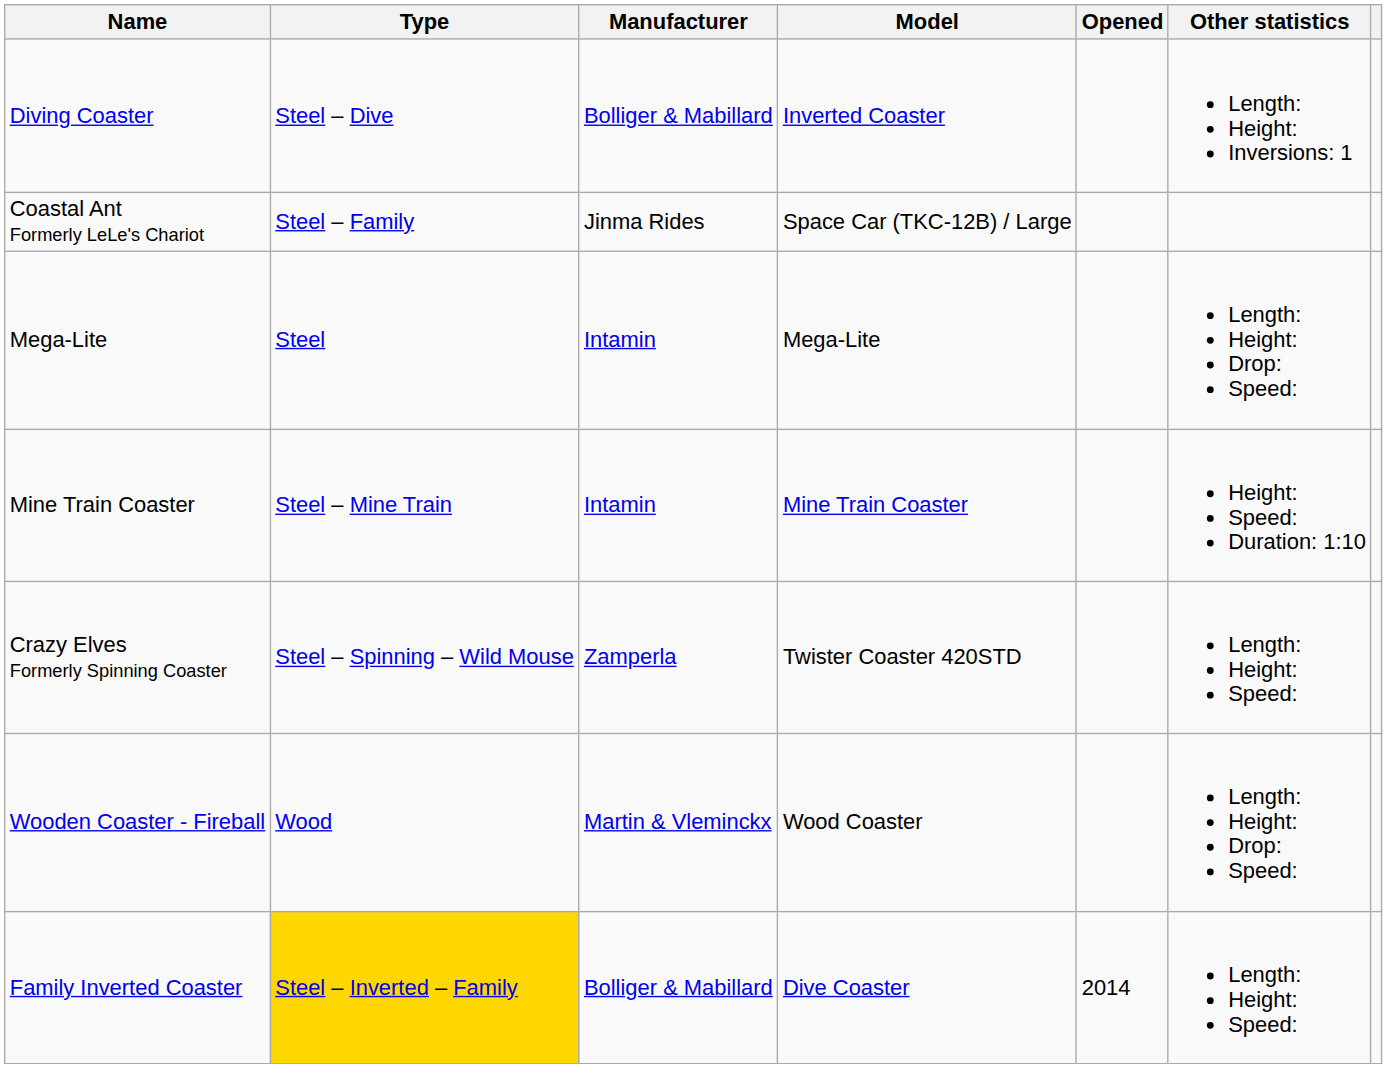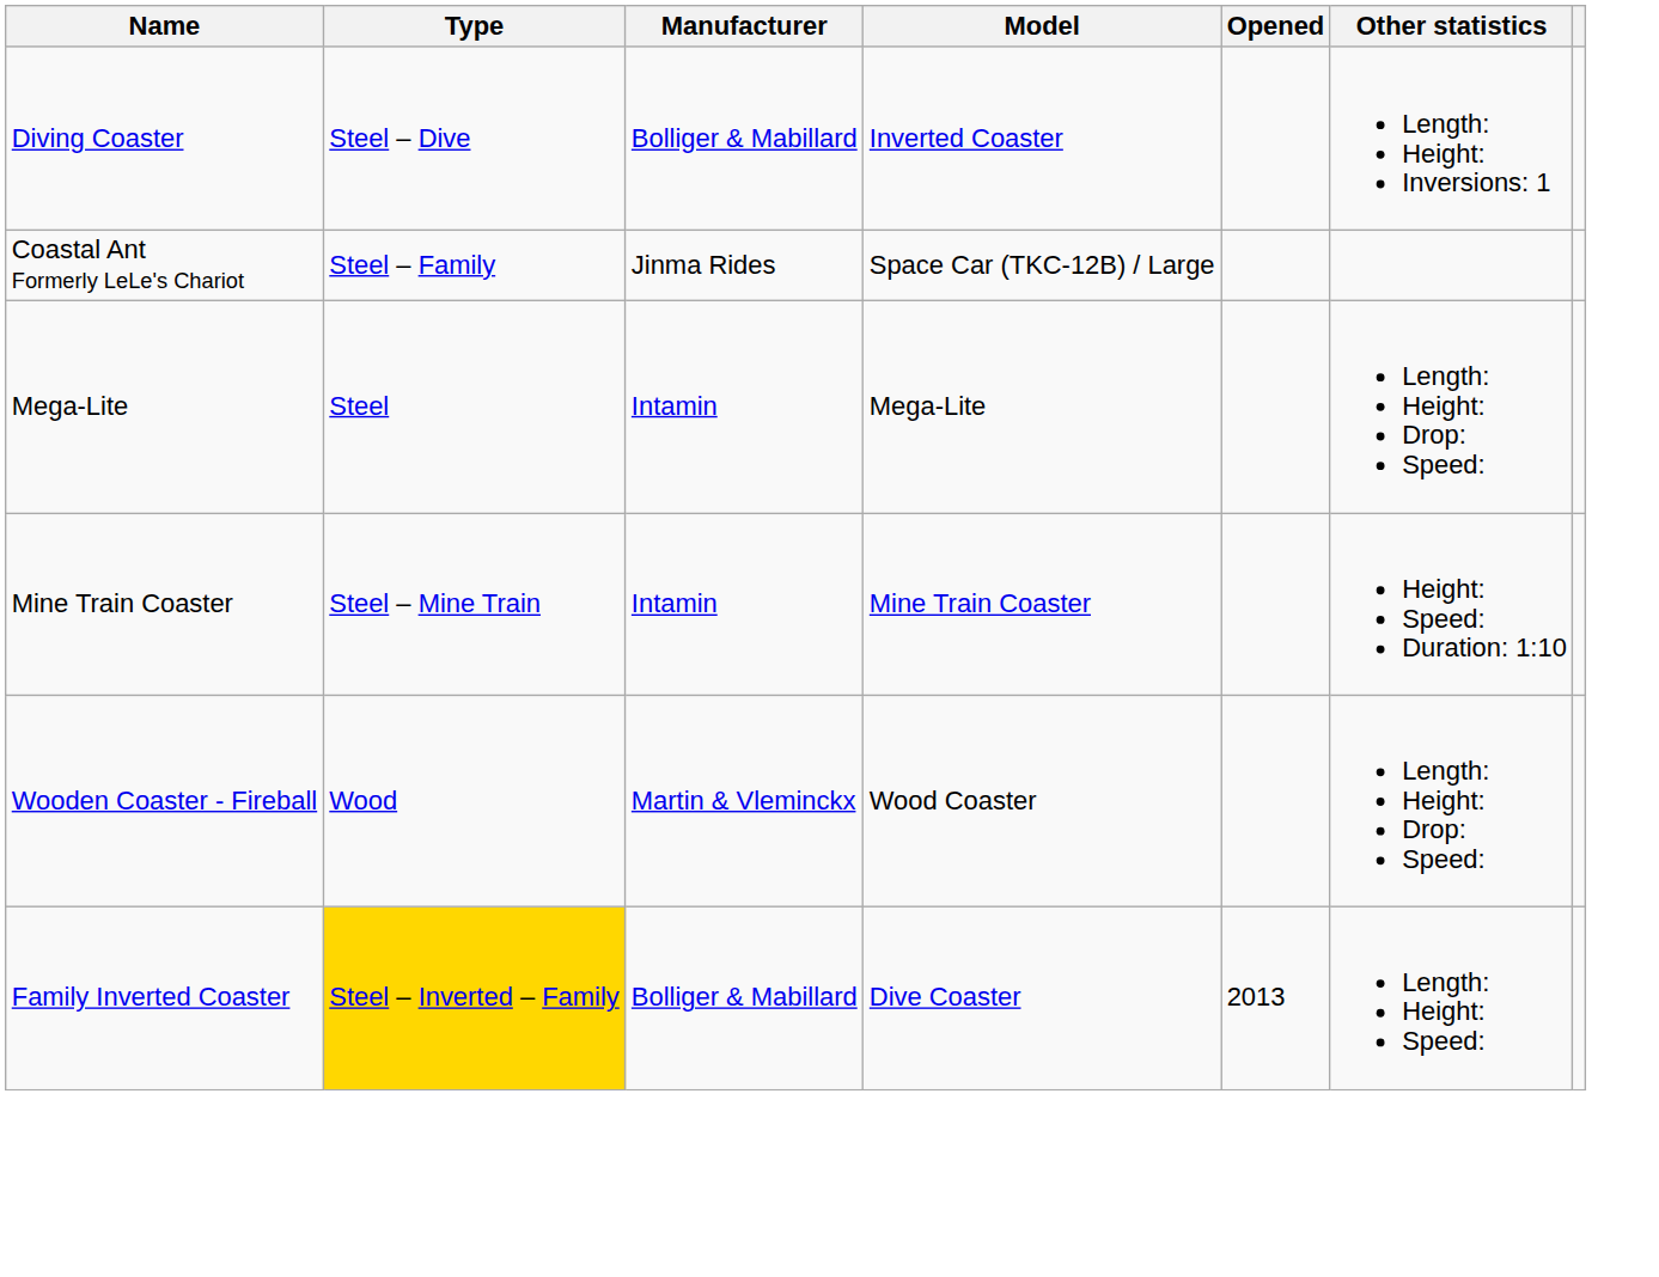- row: Crazy Elves Formerly Spinning Coaster | Steel – Spinning – Wild Mouse | Zamperla | Twister Coaster 420STD | Length: Height: Speed:
Family Inverted Coaster | Opened: 2014 -> 2013
